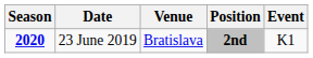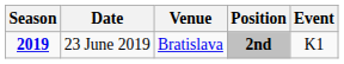23 June 2019 | Season: 2020 -> 2019
